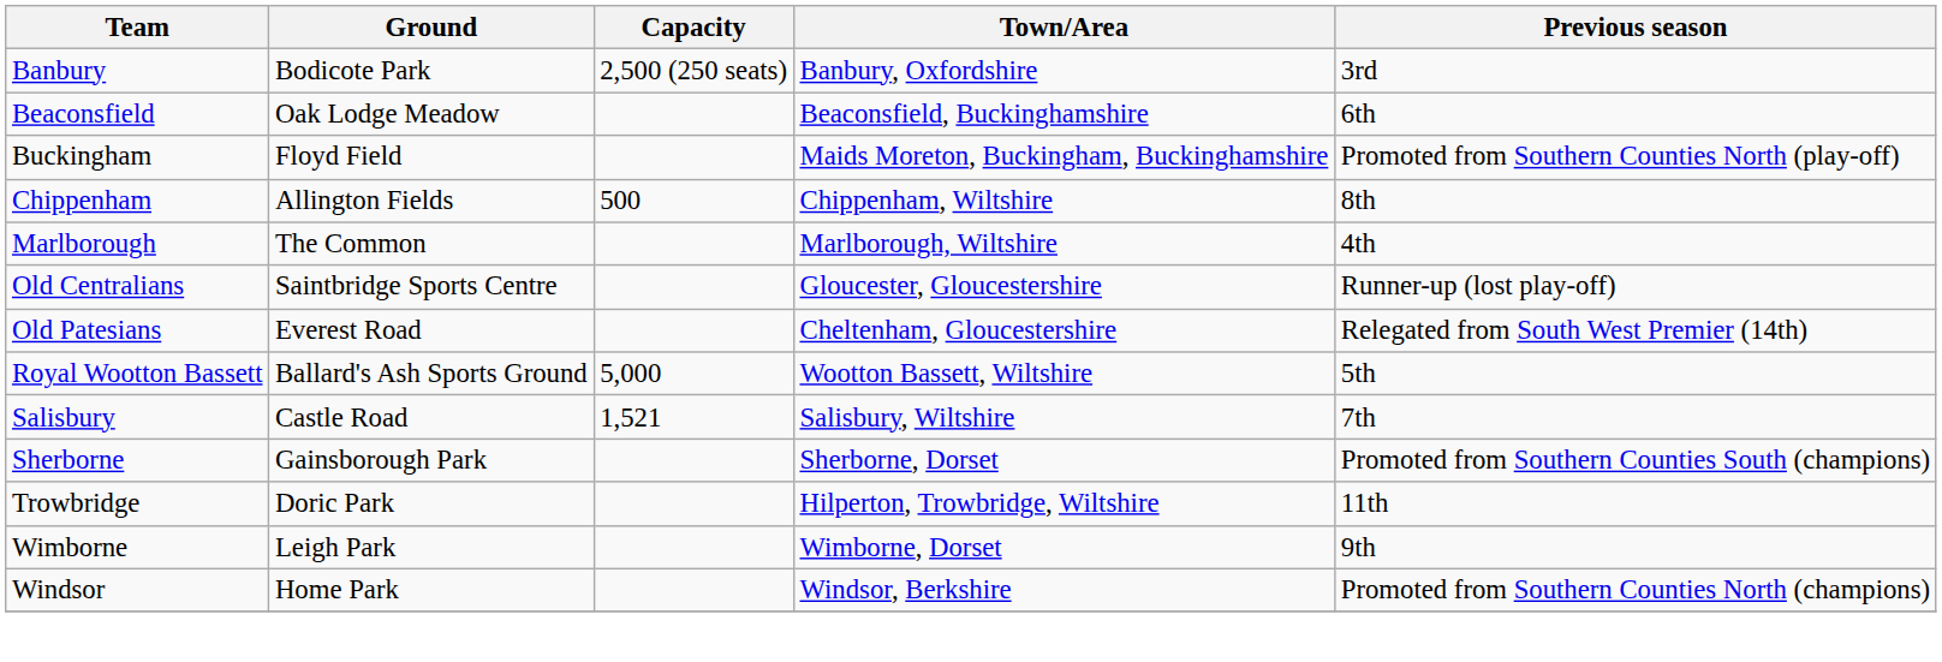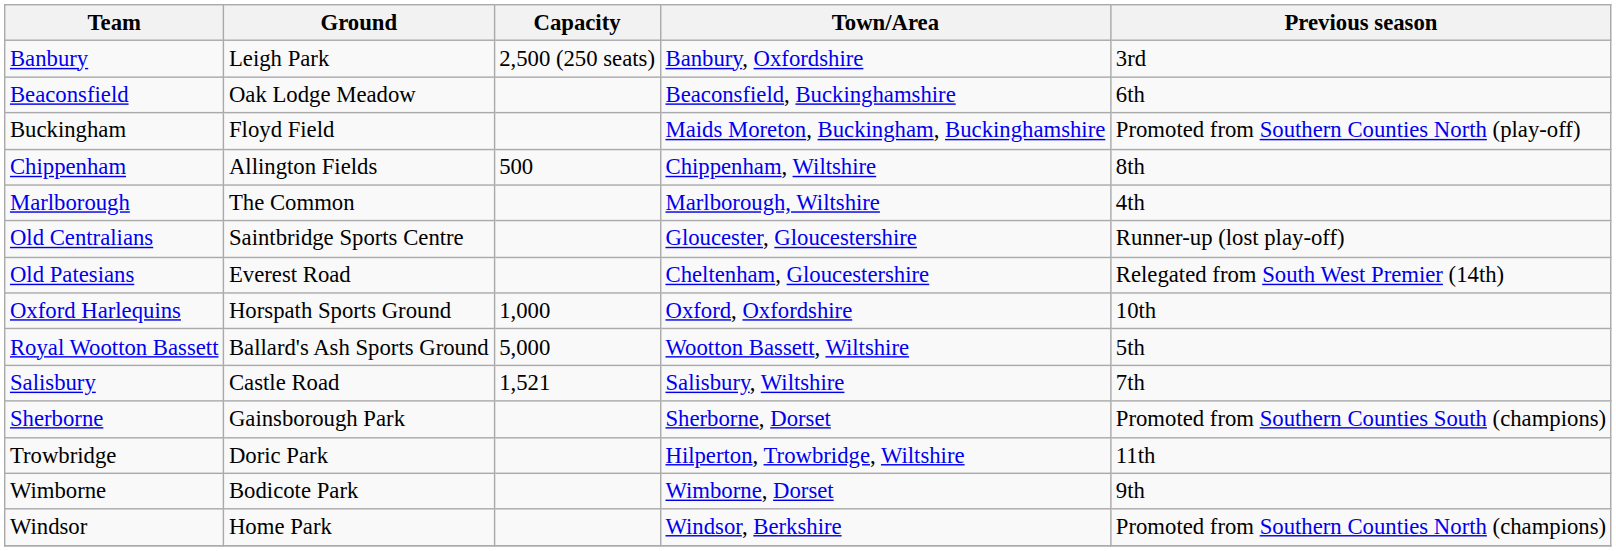Banbury | Ground: Bodicote Park -> Leigh Park
+ row: Oxford Harlequins | Horspath Sports Ground | 1,000 | Oxford, Oxfordshire | 10th
Wimborne | Ground: Leigh Park -> Bodicote Park
